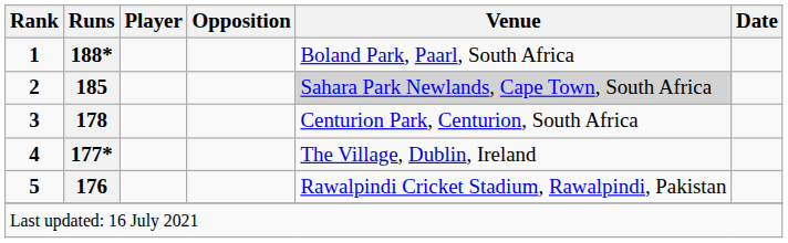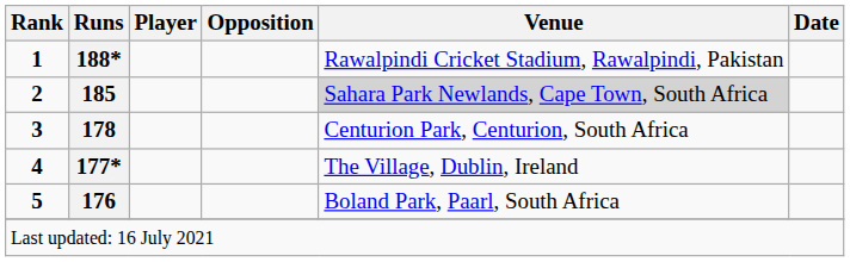1 | Venue: Boland Park, Paarl, South Africa -> Rawalpindi Cricket Stadium, Rawalpindi, Pakistan
5 | Venue: Rawalpindi Cricket Stadium, Rawalpindi, Pakistan -> Boland Park, Paarl, South Africa
